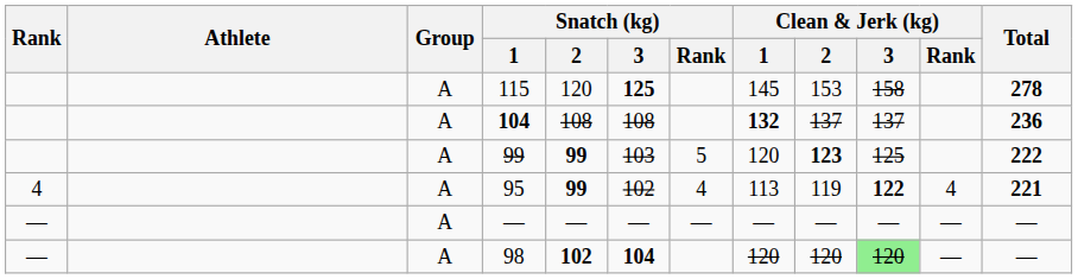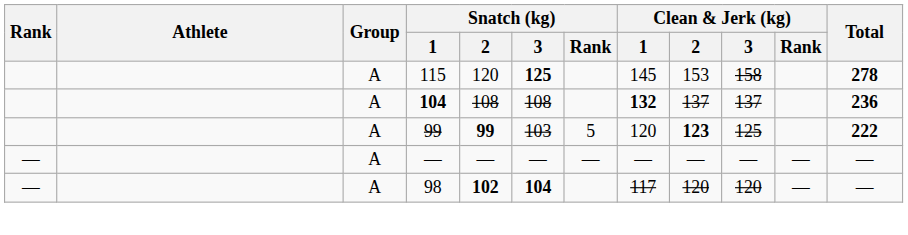- row: 4 | A | 95 | 99 | 102 | 4 | 113 | 119 | 122 | 4 | 221
98 | Clean & Jerk (kg) / 1: 120 -> 117
98 | Clean & Jerk (kg) / 3: lightgreen background -> no background
